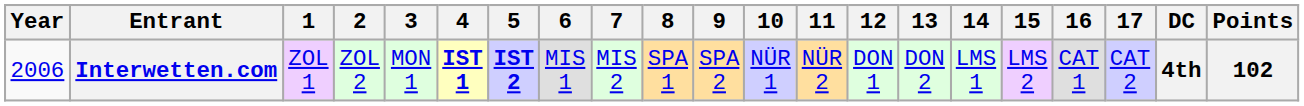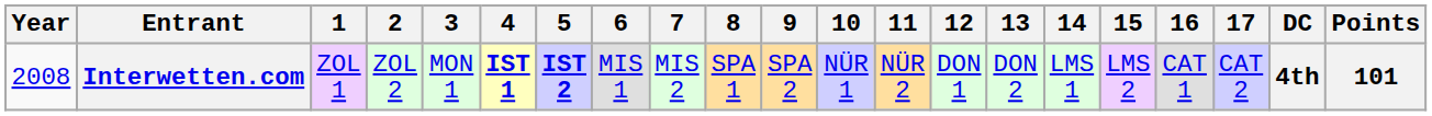Interwetten.com | Year: 2006 -> 2008
Interwetten.com | Points: 102 -> 101
